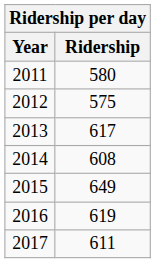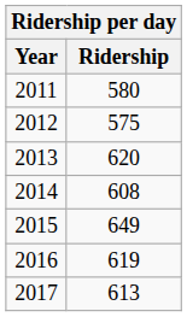2013 | Ridership: 617 -> 620
2017 | Ridership: 611 -> 613
